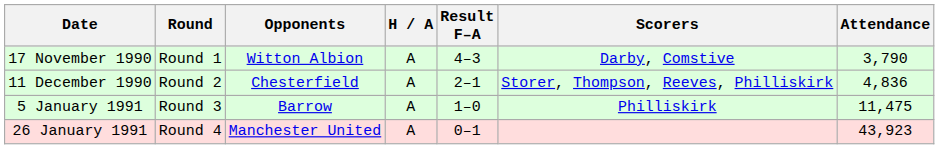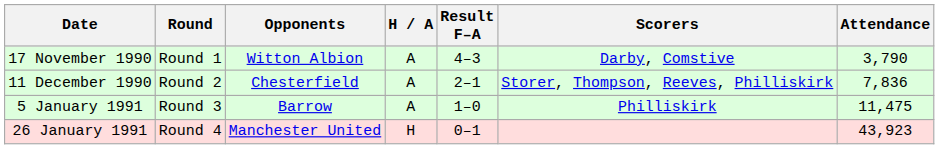11 December 1990 | Attendance: 4,836 -> 7,836
26 January 1991 | H / A: A -> H
